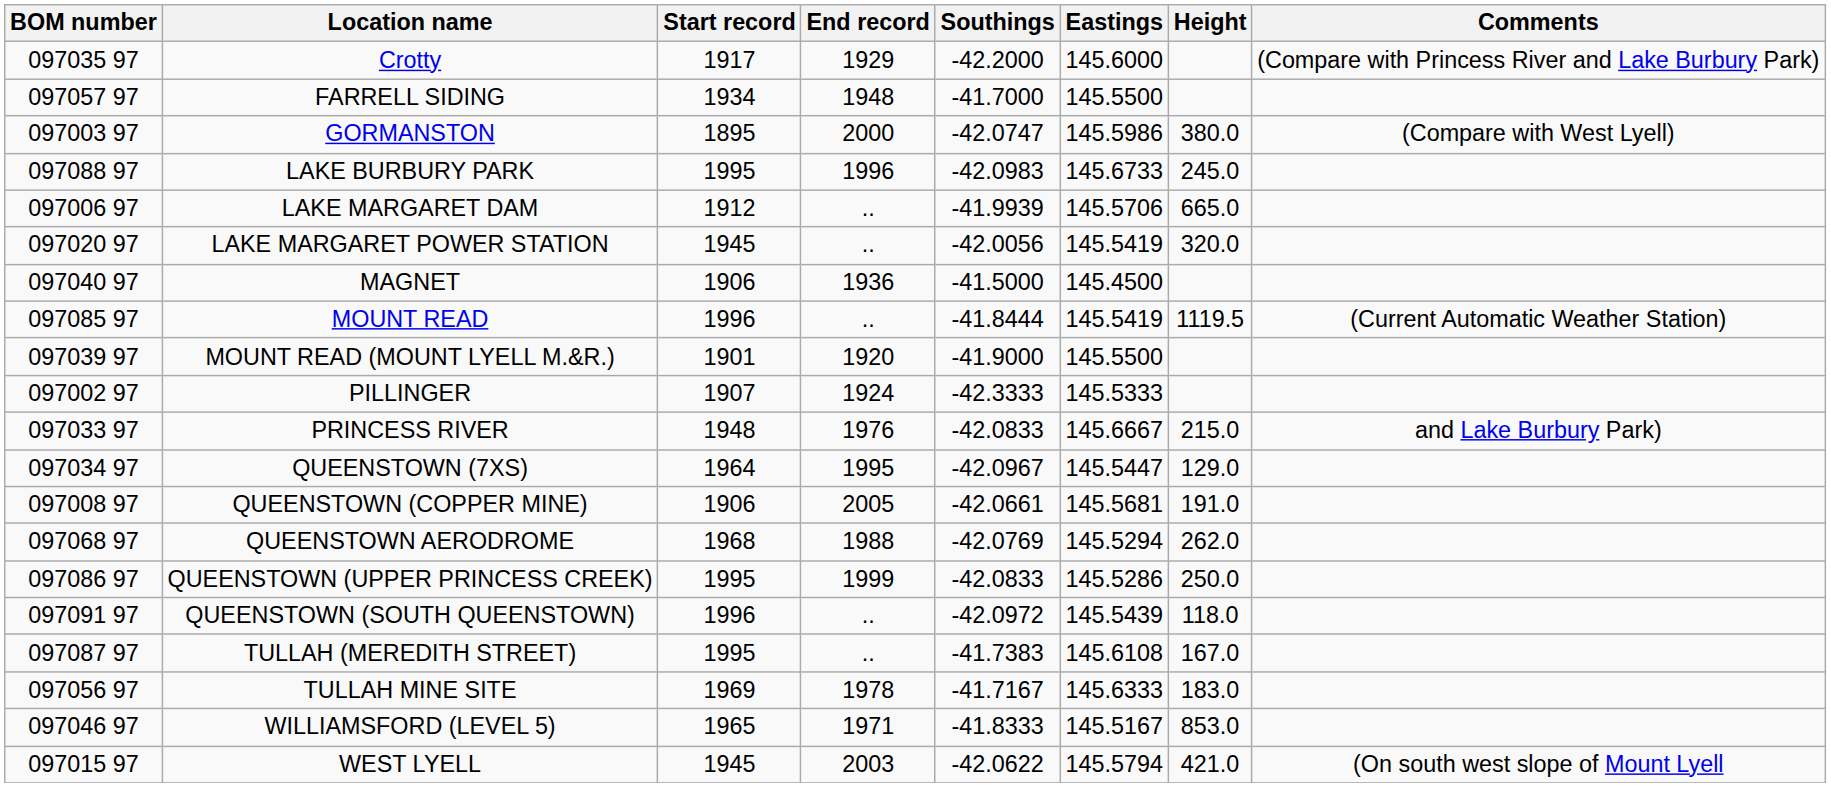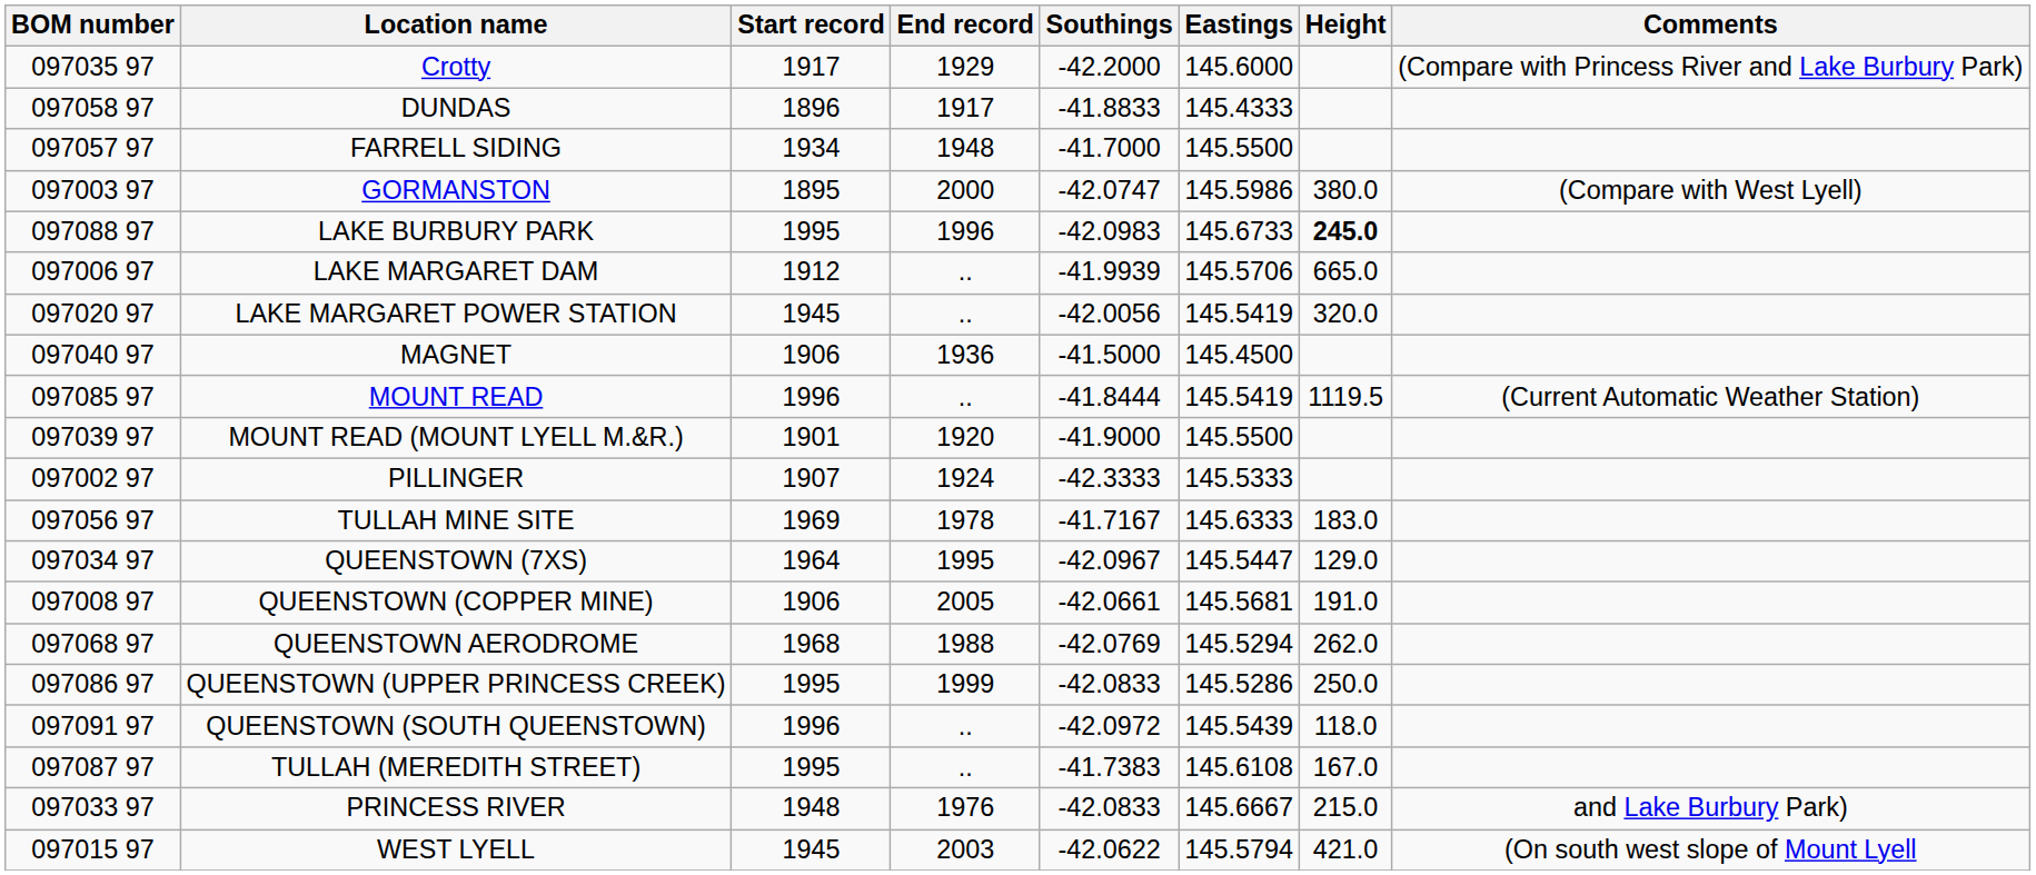+ row: 097058 97 | DUNDAS | 1896 | 1917 | -41.8833 | 145.4333
LAKE BURBURY PARK | Height: normal -> bold
rows swapped: PRINCESS RIVER <-> TULLAH MINE SITE
- row: 097046 97 | WILLIAMSFORD (LEVEL 5) | 1965 | 1971 | -41.8333 | 145.5167 | 853.0
